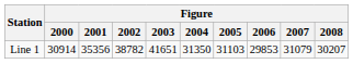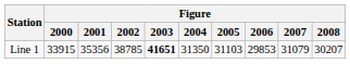Line 1 | Figure / 2000: 30914 -> 33915
Line 1 | Figure / 2002: 38782 -> 38785
Line 1 | Figure / 2003: normal -> bold
